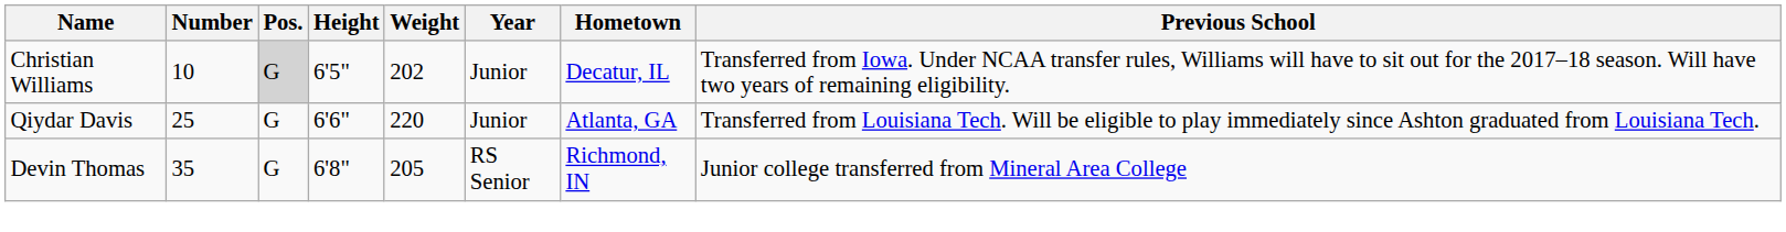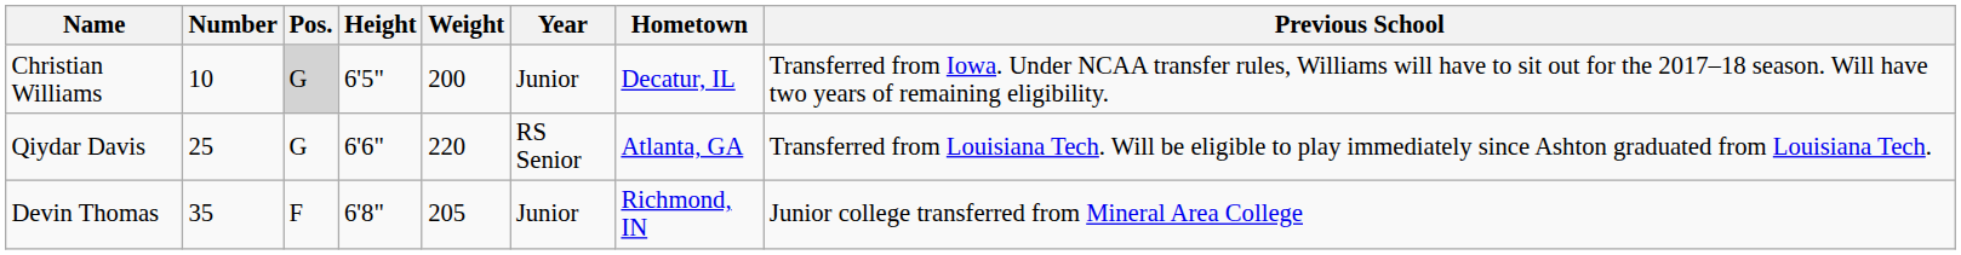Christian Williams | Weight: 202 -> 200
Qiydar Davis | Year: Junior -> RS Senior
Devin Thomas | Pos.: G -> F
Devin Thomas | Year: RS Senior -> Junior
